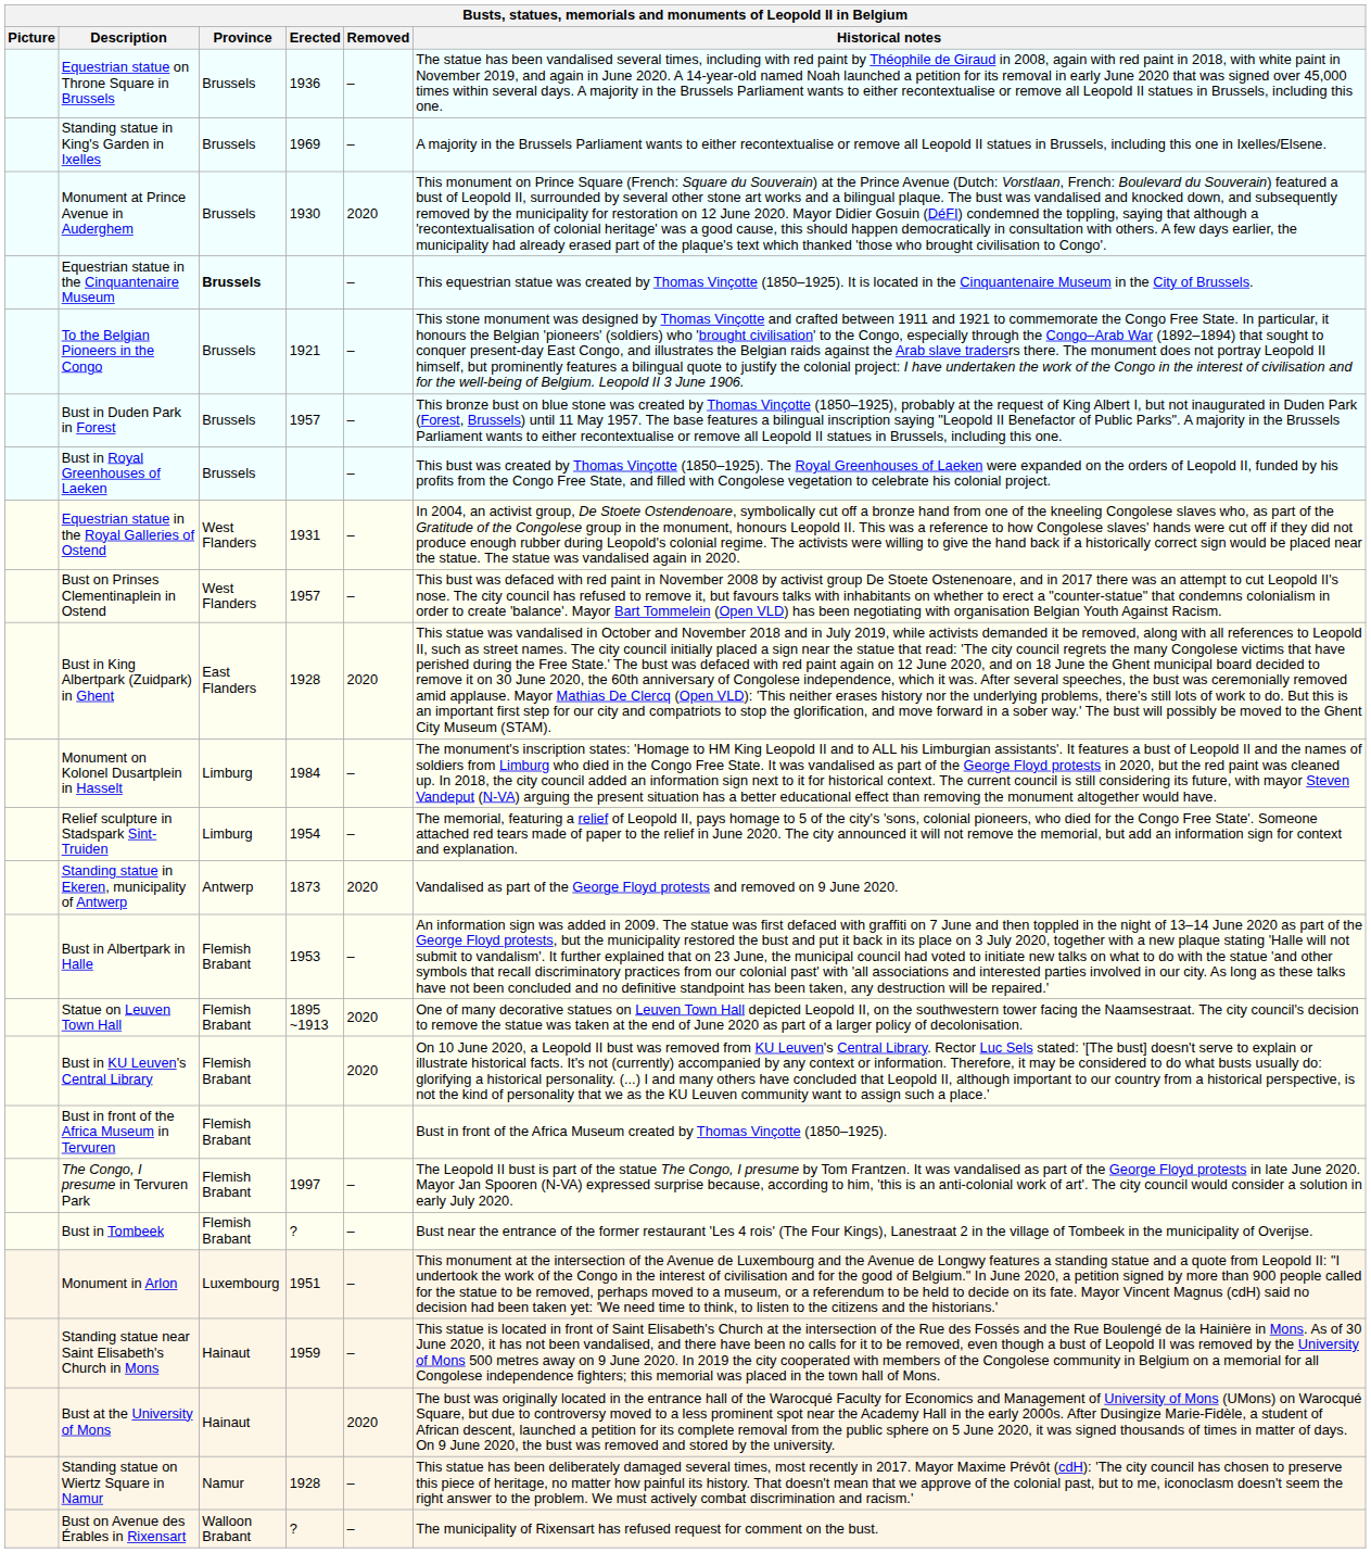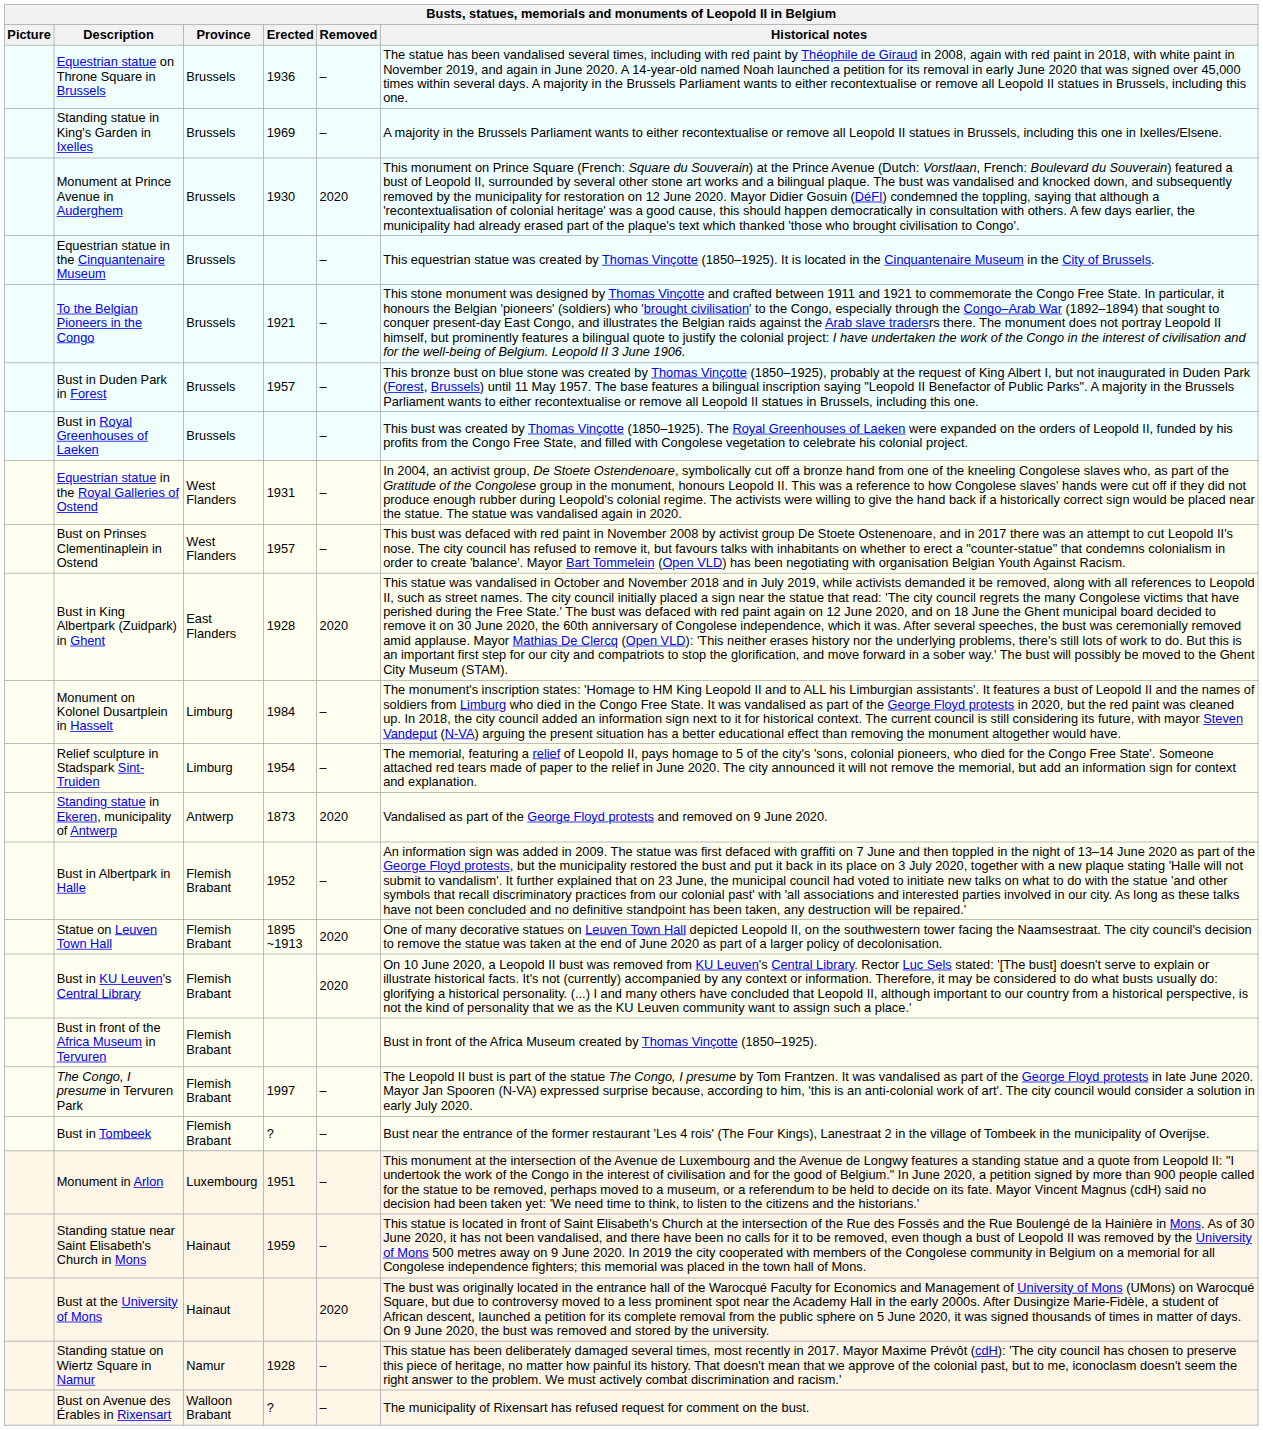Equestrian statue in the Cinquantenaire Museum | Province: bold -> normal
Bust in Albertpark in Halle | Erected: 1953 -> 1952
